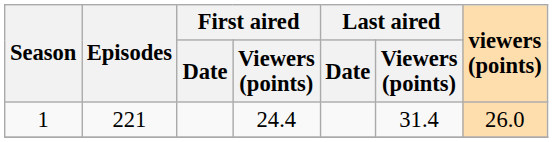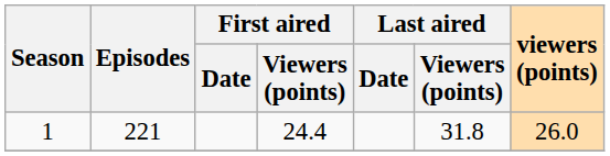1 | Last aired / Viewers (points): 31.4 -> 31.8
